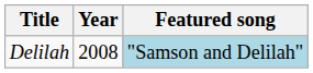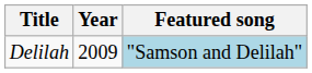Delilah | Year: 2008 -> 2009
